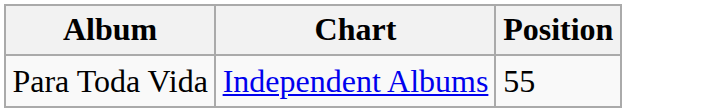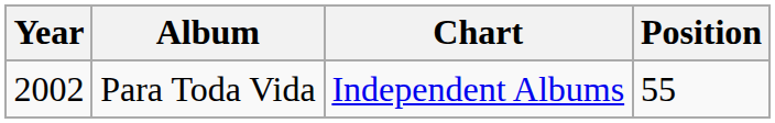+ column: Year | 2002
